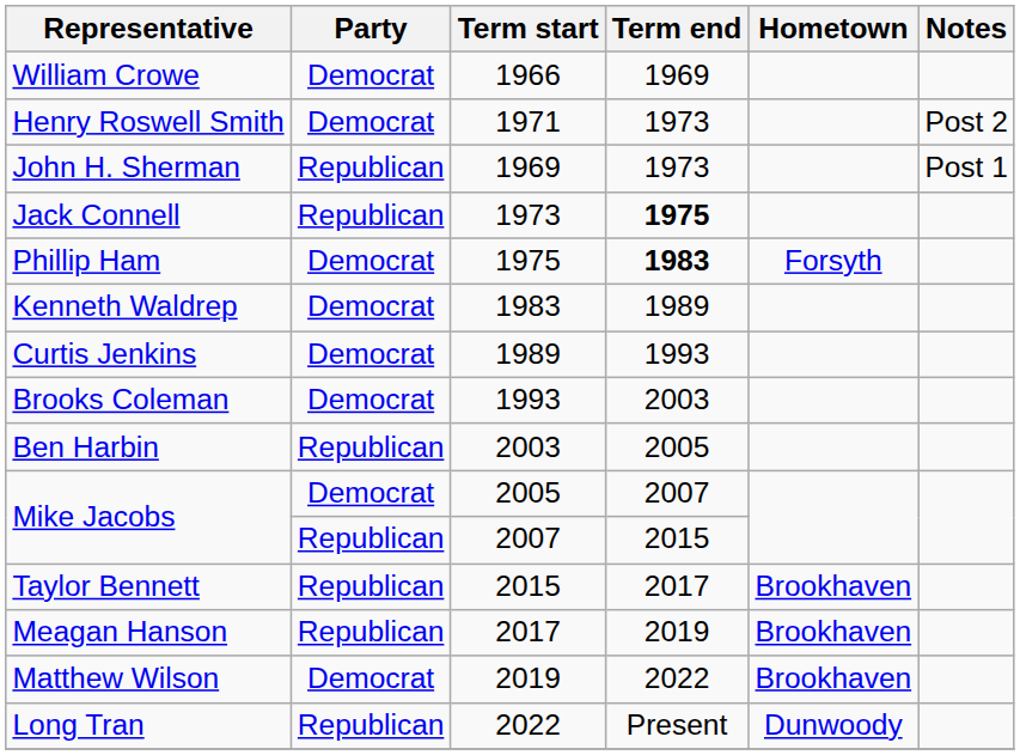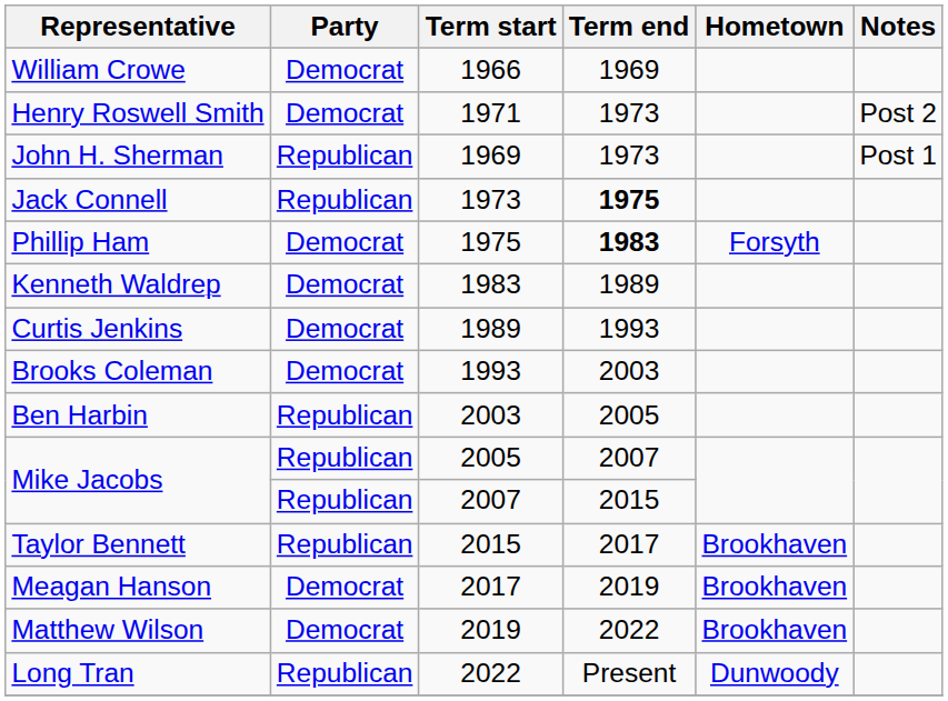Mike Jacobs / 2005 | Party: Democrat -> Republican
Meagan Hanson | Party: Republican -> Democrat
